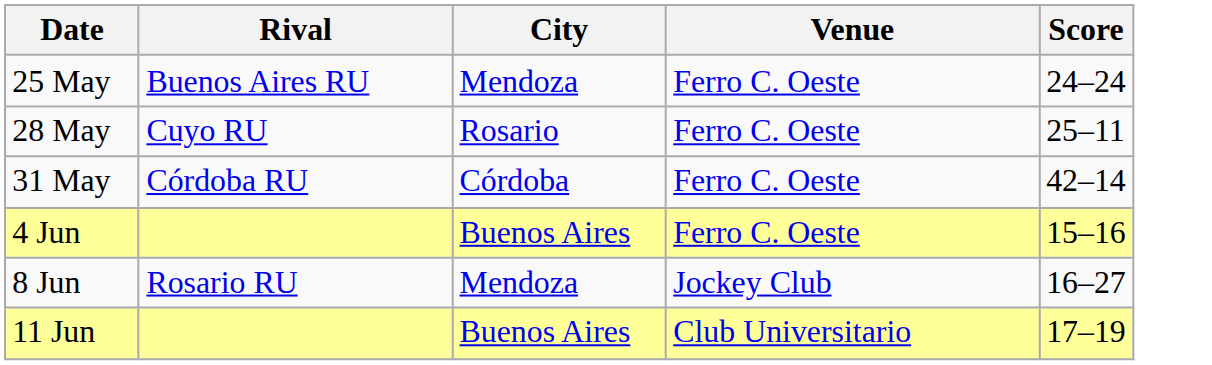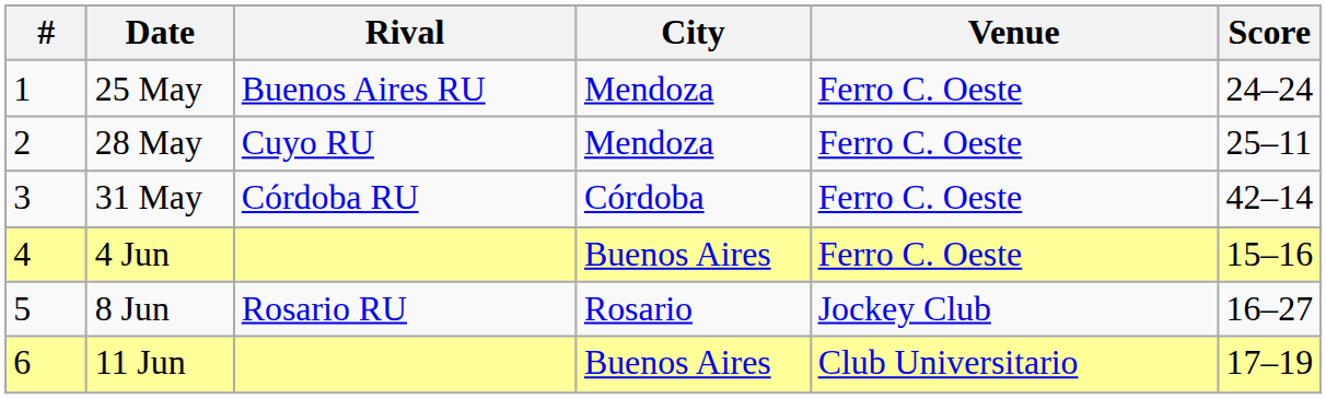+ column: # | 1 | 2 | 3 | 4 | 5 | 6
28 May | City: Rosario -> Mendoza
8 Jun | City: Mendoza -> Rosario
